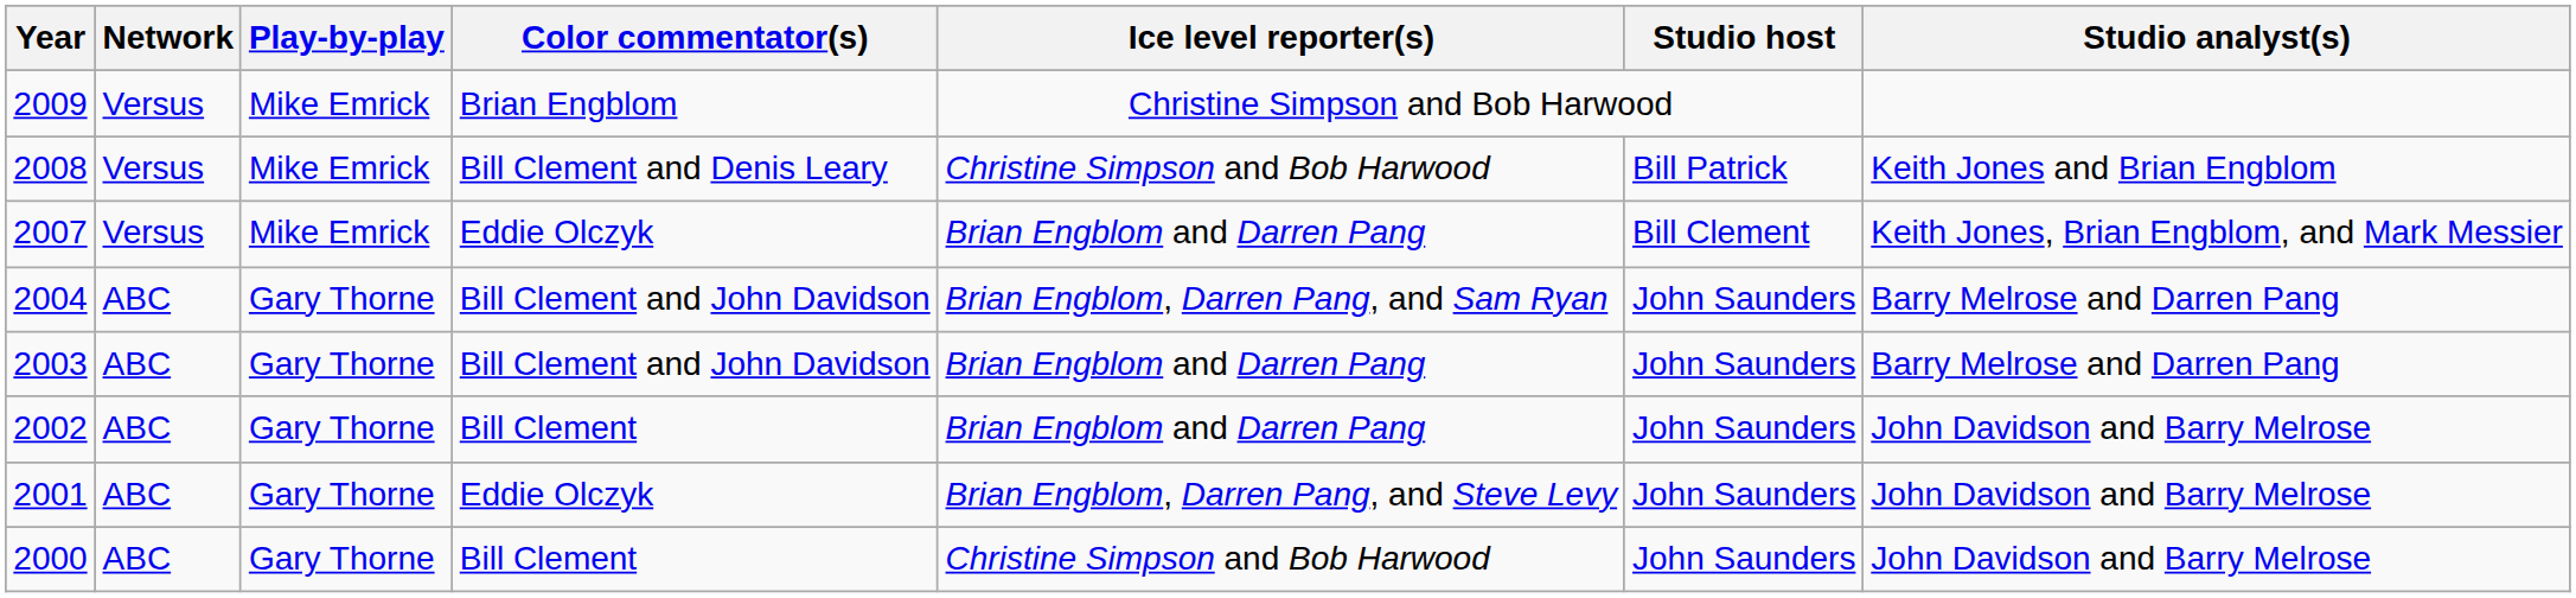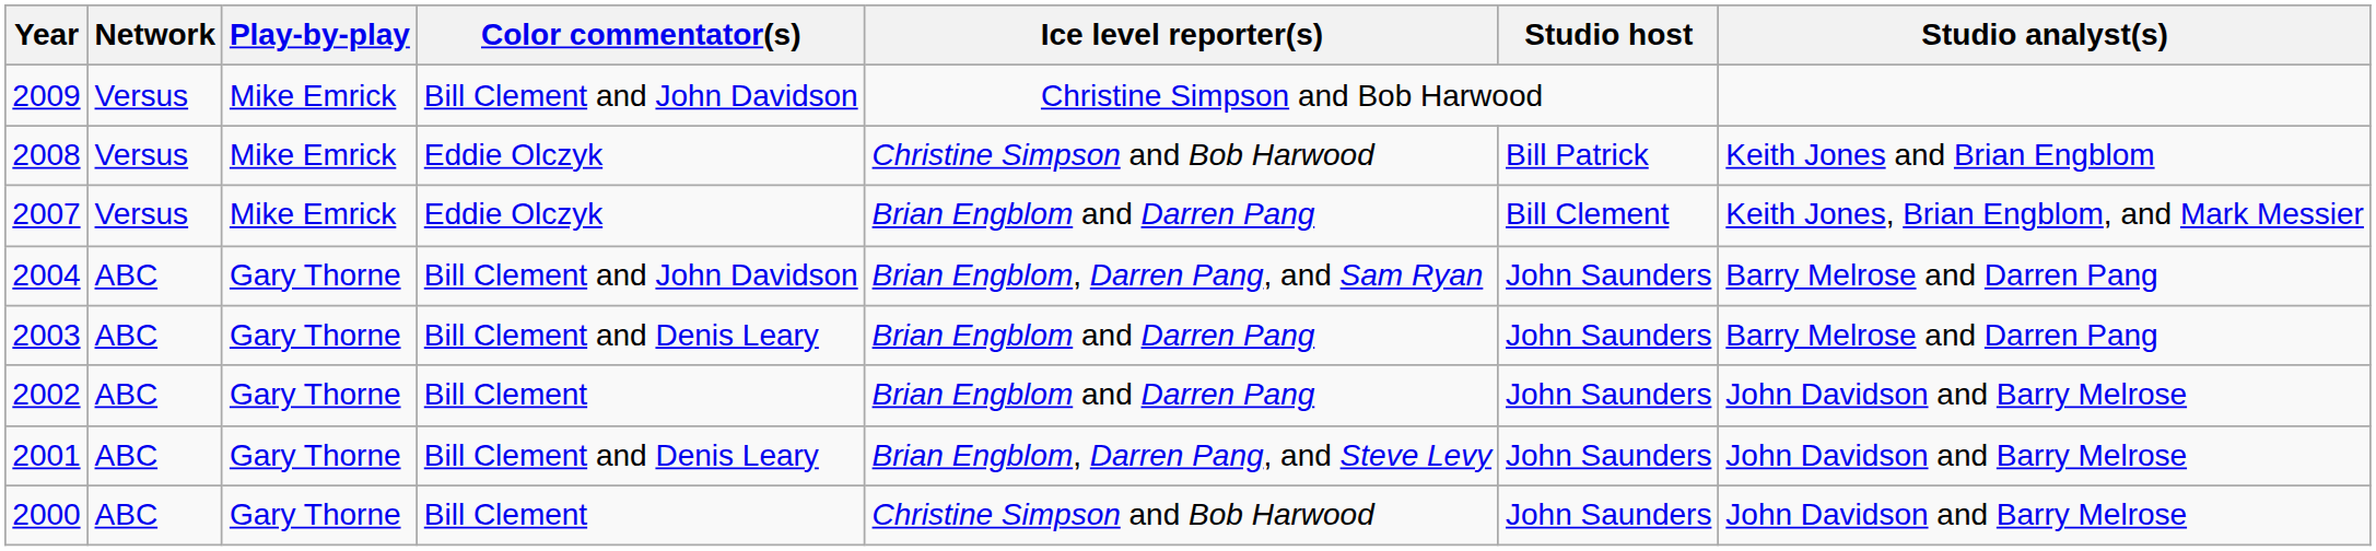2009 | Color commentator(s): Brian Engblom -> Bill Clement and John Davidson
2008 | Color commentator(s): Bill Clement and Denis Leary -> Eddie Olczyk
2003 | Color commentator(s): Bill Clement and John Davidson -> Bill Clement and Denis Leary
2001 | Color commentator(s): Eddie Olczyk -> Bill Clement and Denis Leary
